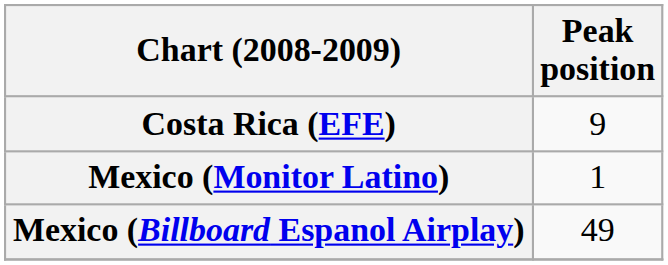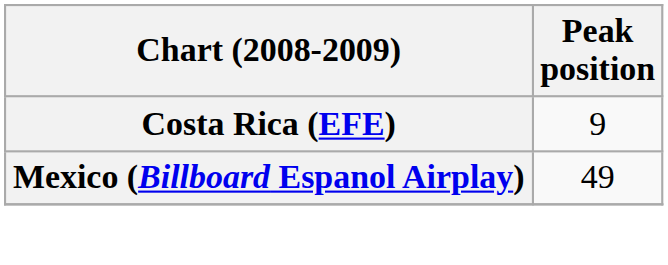- row: Mexico (Monitor Latino) | 1
